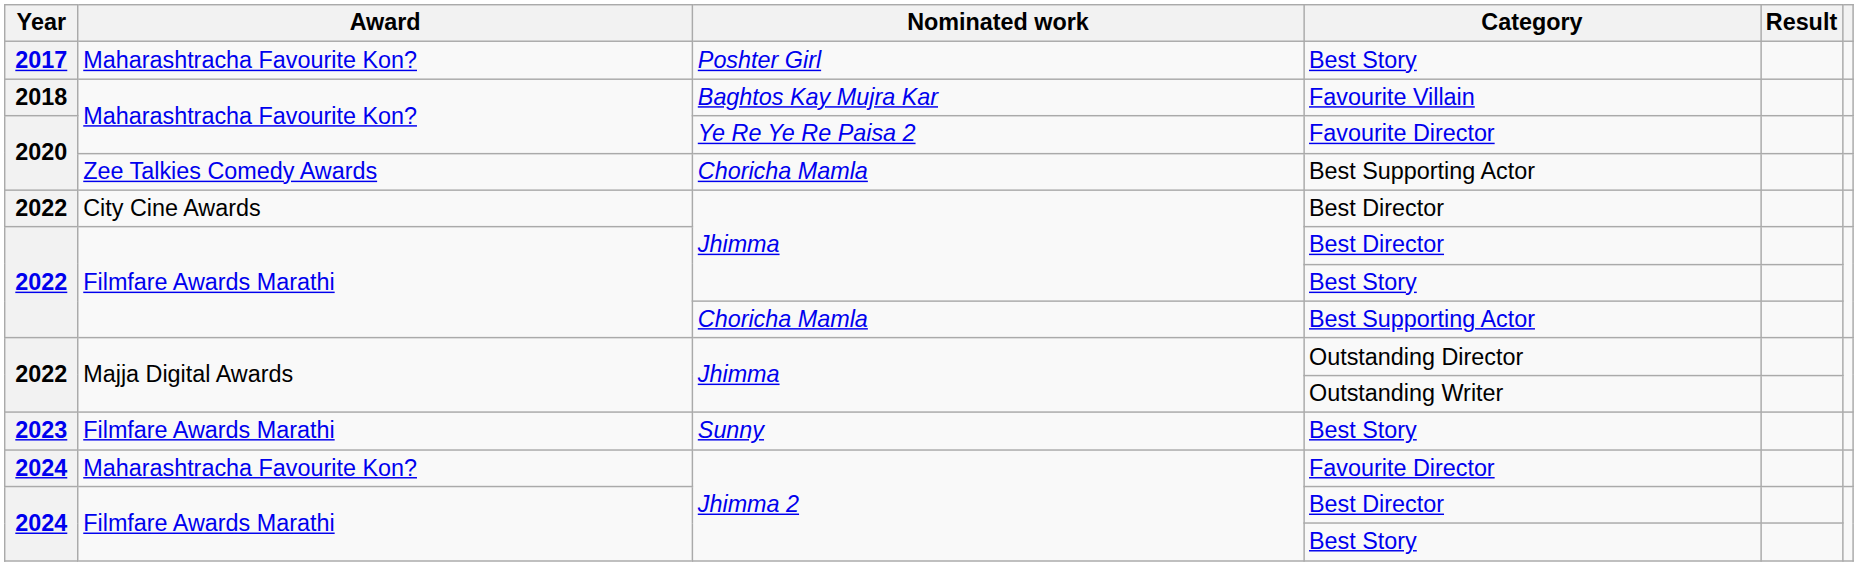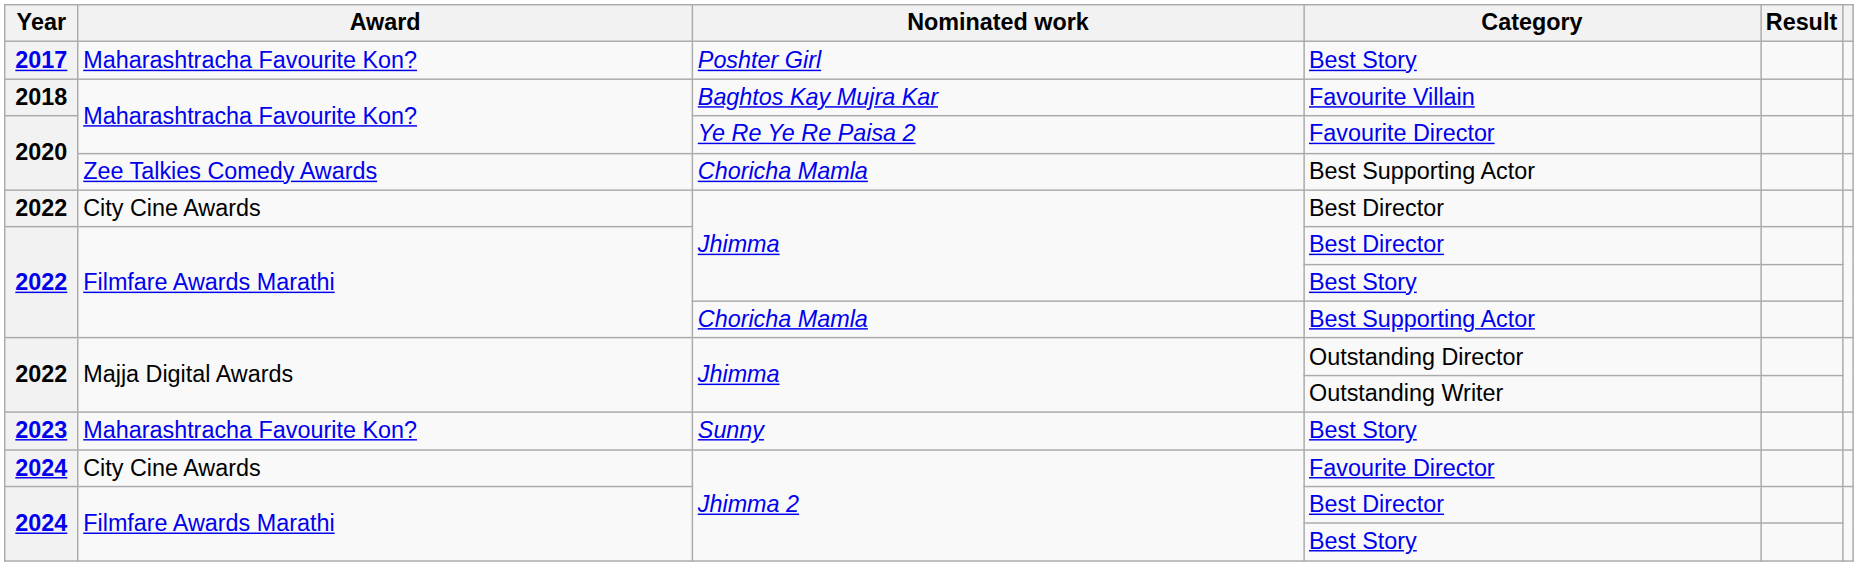Sunny | Award: Filmfare Awards Marathi -> Maharashtracha Favourite Kon?
Jhimma 2 / Favourite Director | Award: Maharashtracha Favourite Kon? -> City Cine Awards
